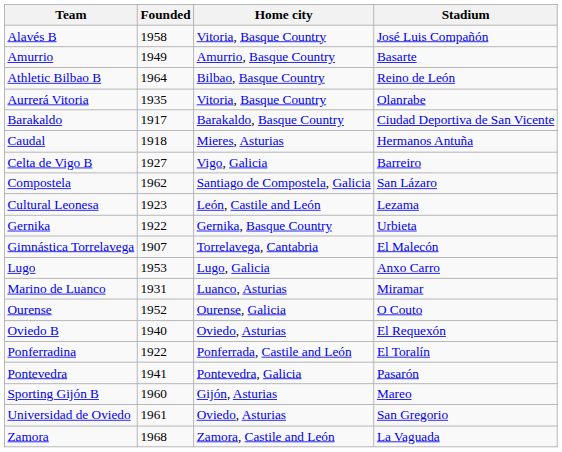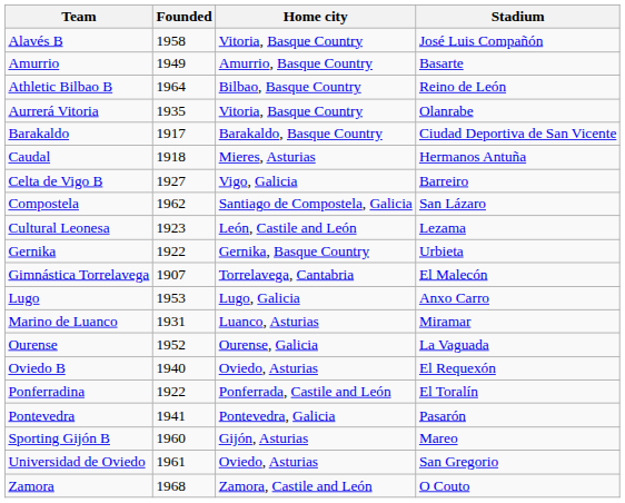Ourense | Stadium: O Couto -> La Vaguada
Zamora | Stadium: La Vaguada -> O Couto
